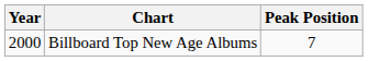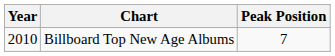Billboard Top New Age Albums | Year: 2000 -> 2010
